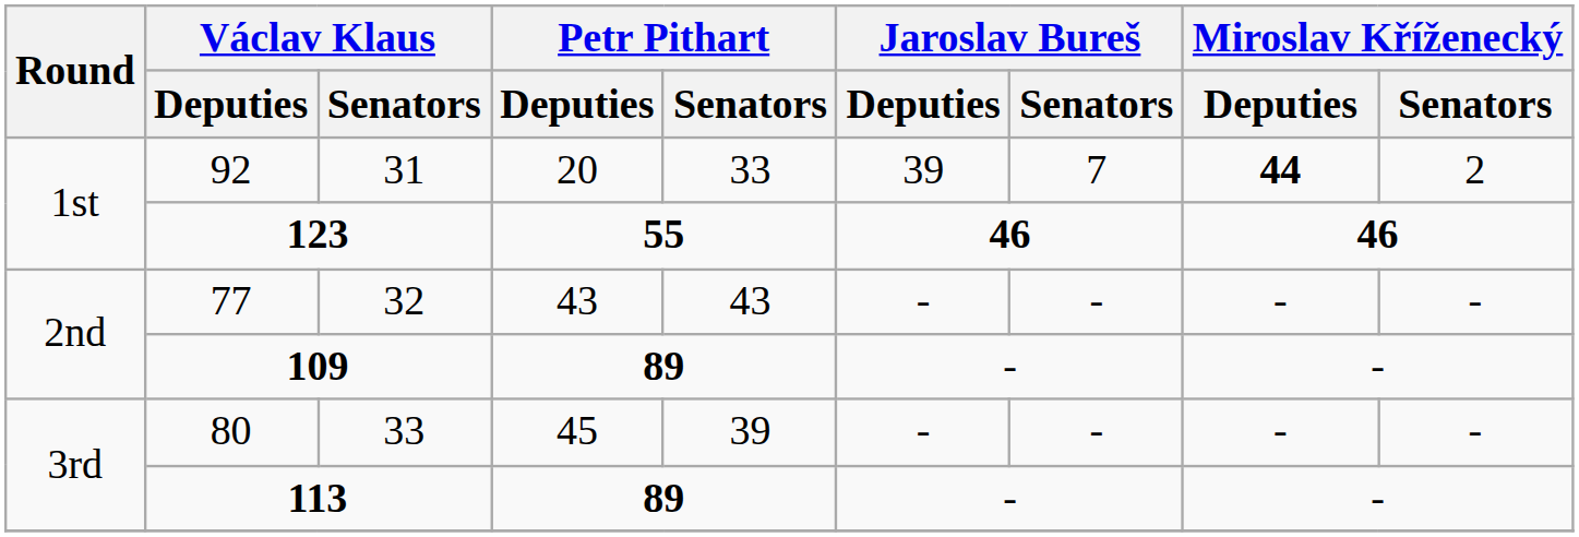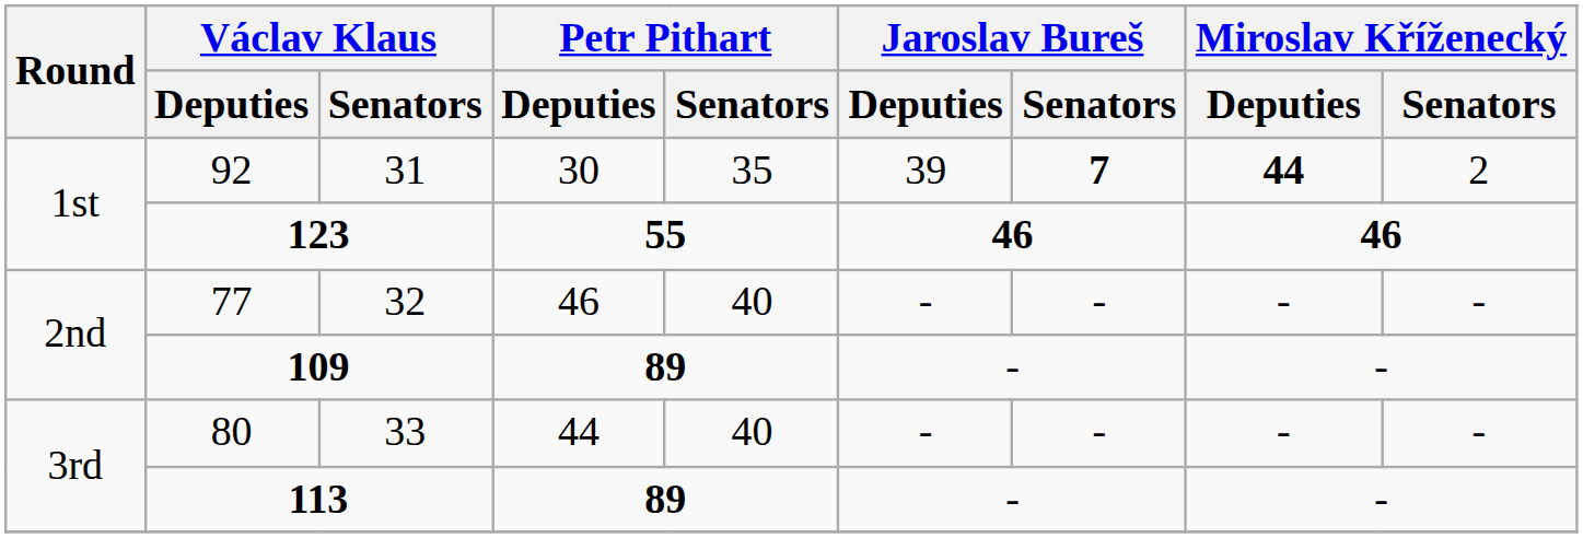92 | Petr Pithart / Deputies: 20 -> 30
92 | Petr Pithart / Senators: 33 -> 35
92 | Jaroslav Bureš / Senators: normal -> bold
77 | Petr Pithart / Deputies: 43 -> 46
77 | Petr Pithart / Senators: 43 -> 40
80 | Petr Pithart / Deputies: 45 -> 44
80 | Petr Pithart / Senators: 39 -> 40
